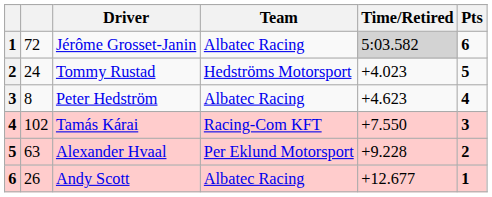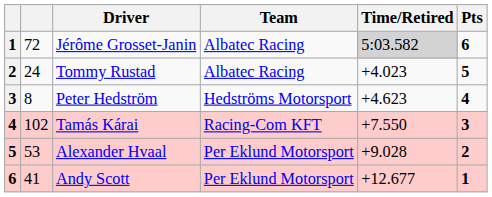Tommy Rustad | Team: Hedströms Motorsport -> Albatec Racing
Peter Hedström | Team: Albatec Racing -> Hedströms Motorsport
Alexander Hvaal | column 2: 63 -> 53
Alexander Hvaal | Time/Retired: +9.228 -> +9.028
Andy Scott | column 2: 26 -> 41
Andy Scott | Team: Albatec Racing -> Per Eklund Motorsport
